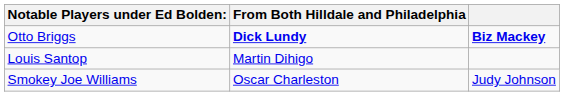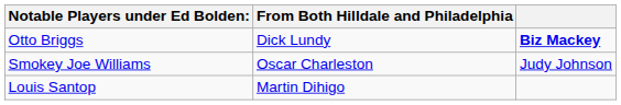Otto Briggs | From Both Hilldale and Philadelphia: bold -> normal
rows swapped: Smokey Joe Williams <-> Louis Santop
